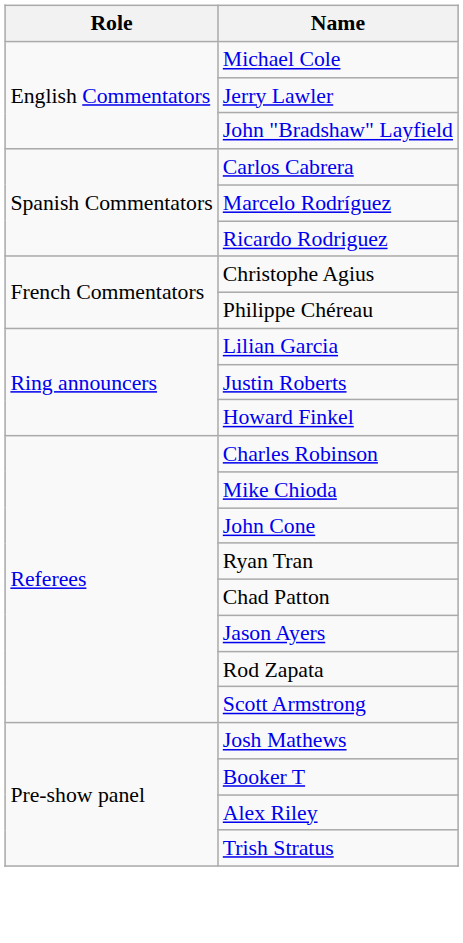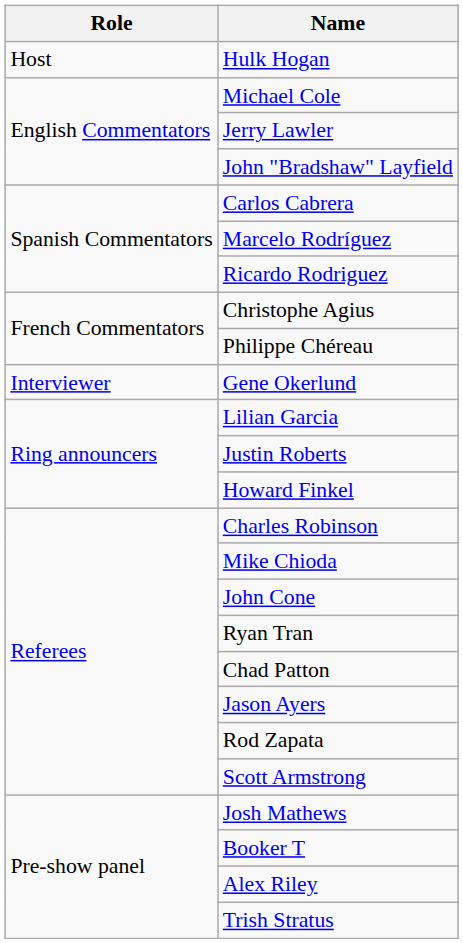+ row: Host | Hulk Hogan
+ row: Interviewer | Gene Okerlund
